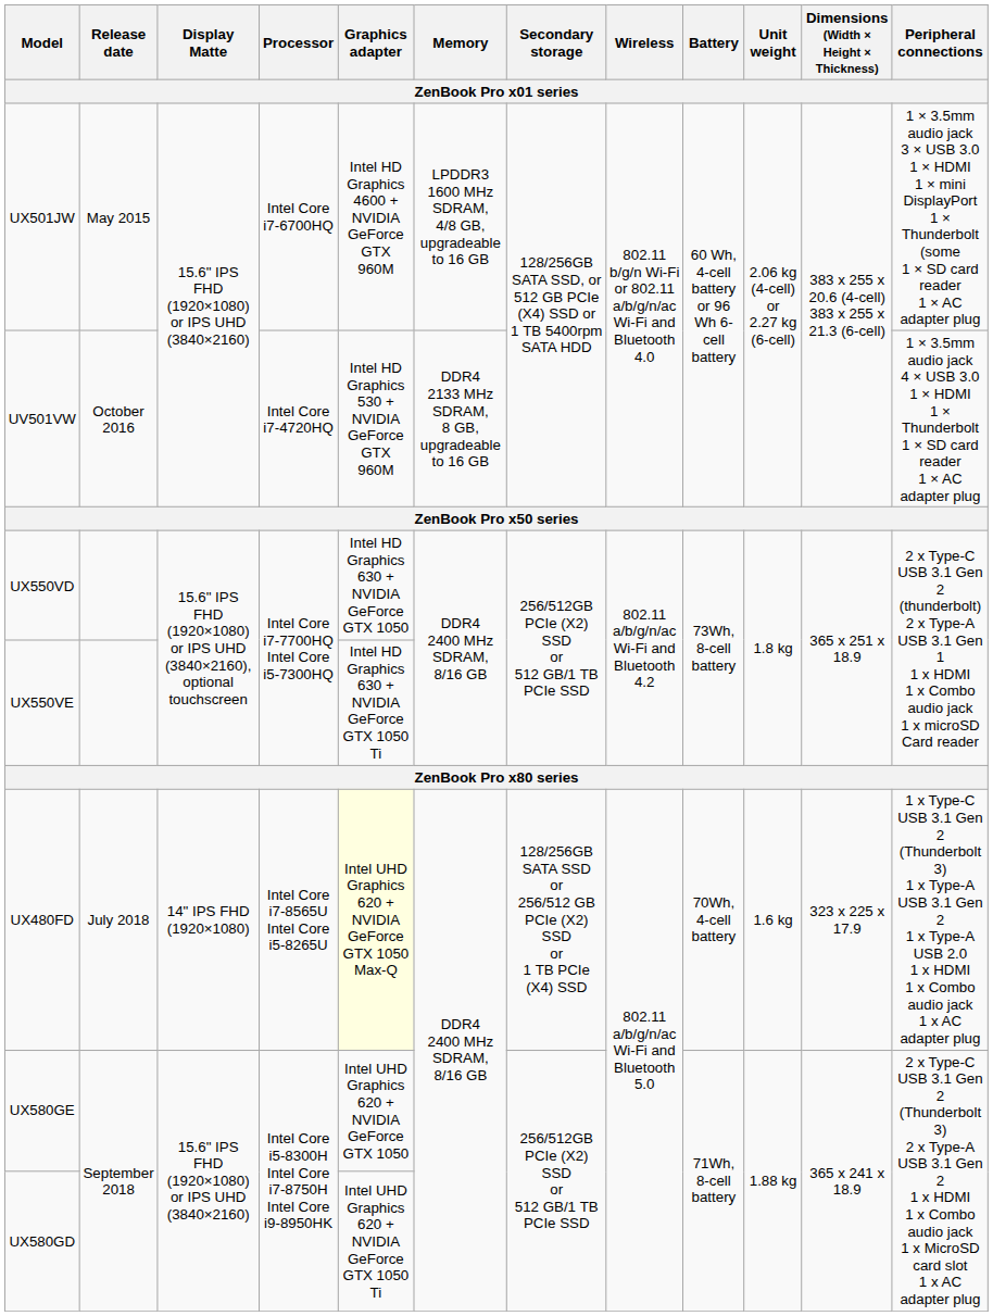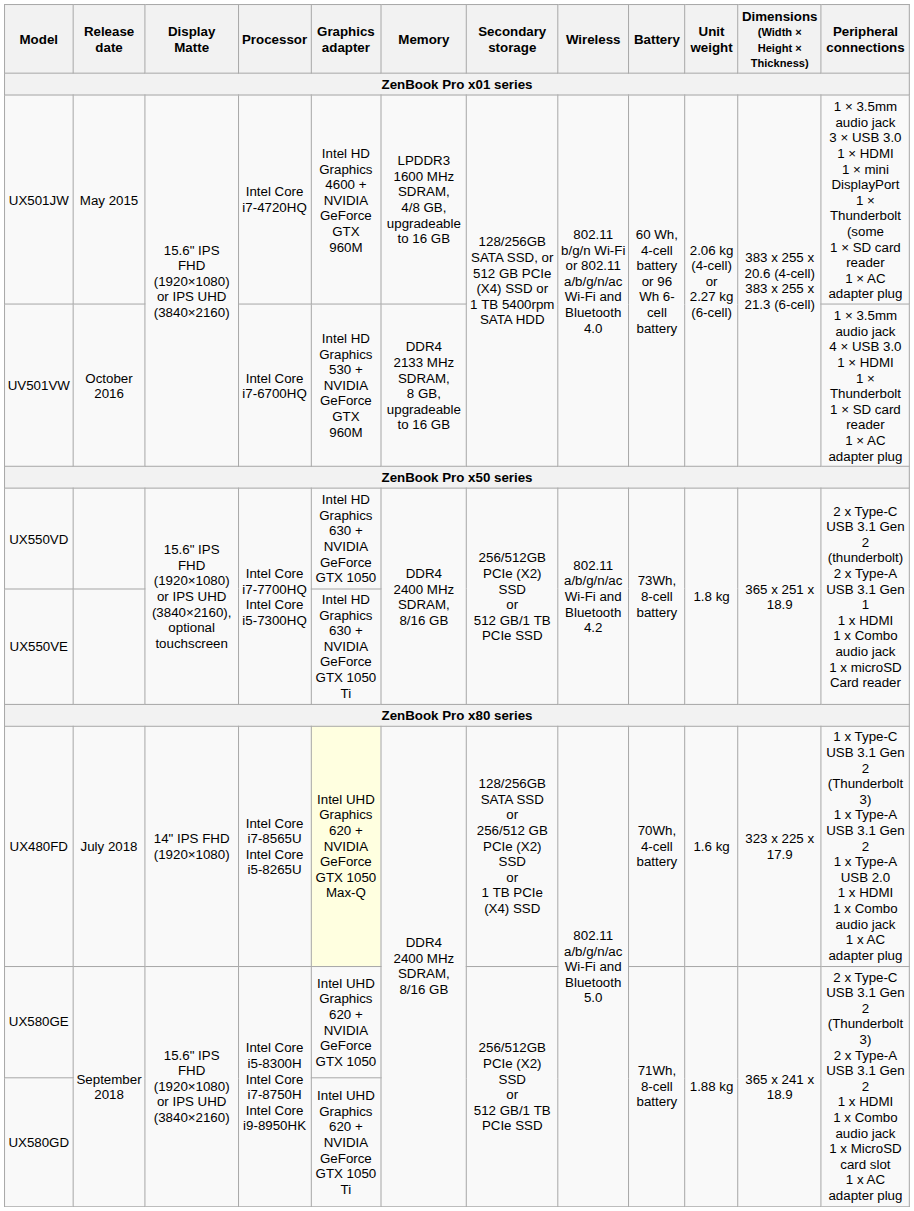UX501JW | Processor: Intel Core i7-6700HQ -> Intel Core i7-4720HQ
UV501VW | Processor: Intel Core i7-4720HQ -> Intel Core i7-6700HQ
